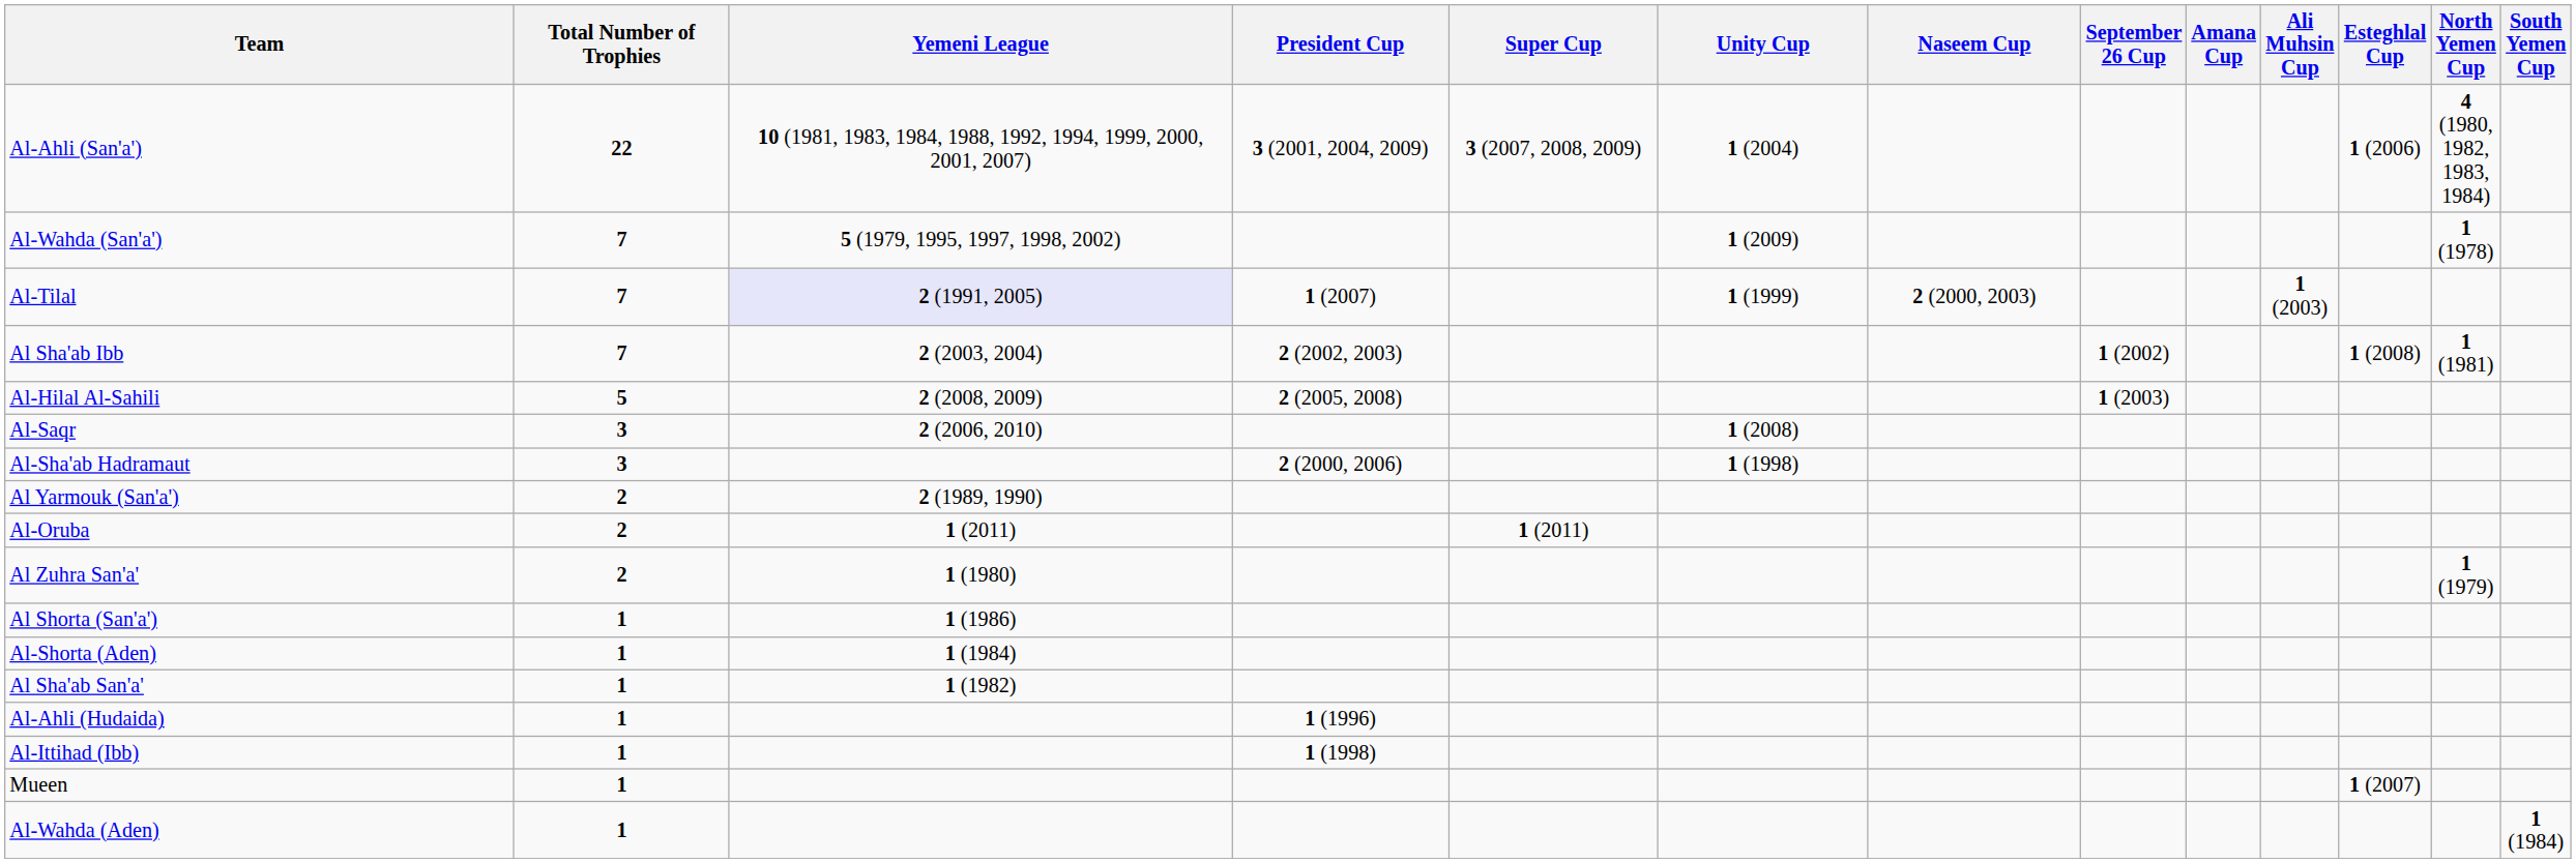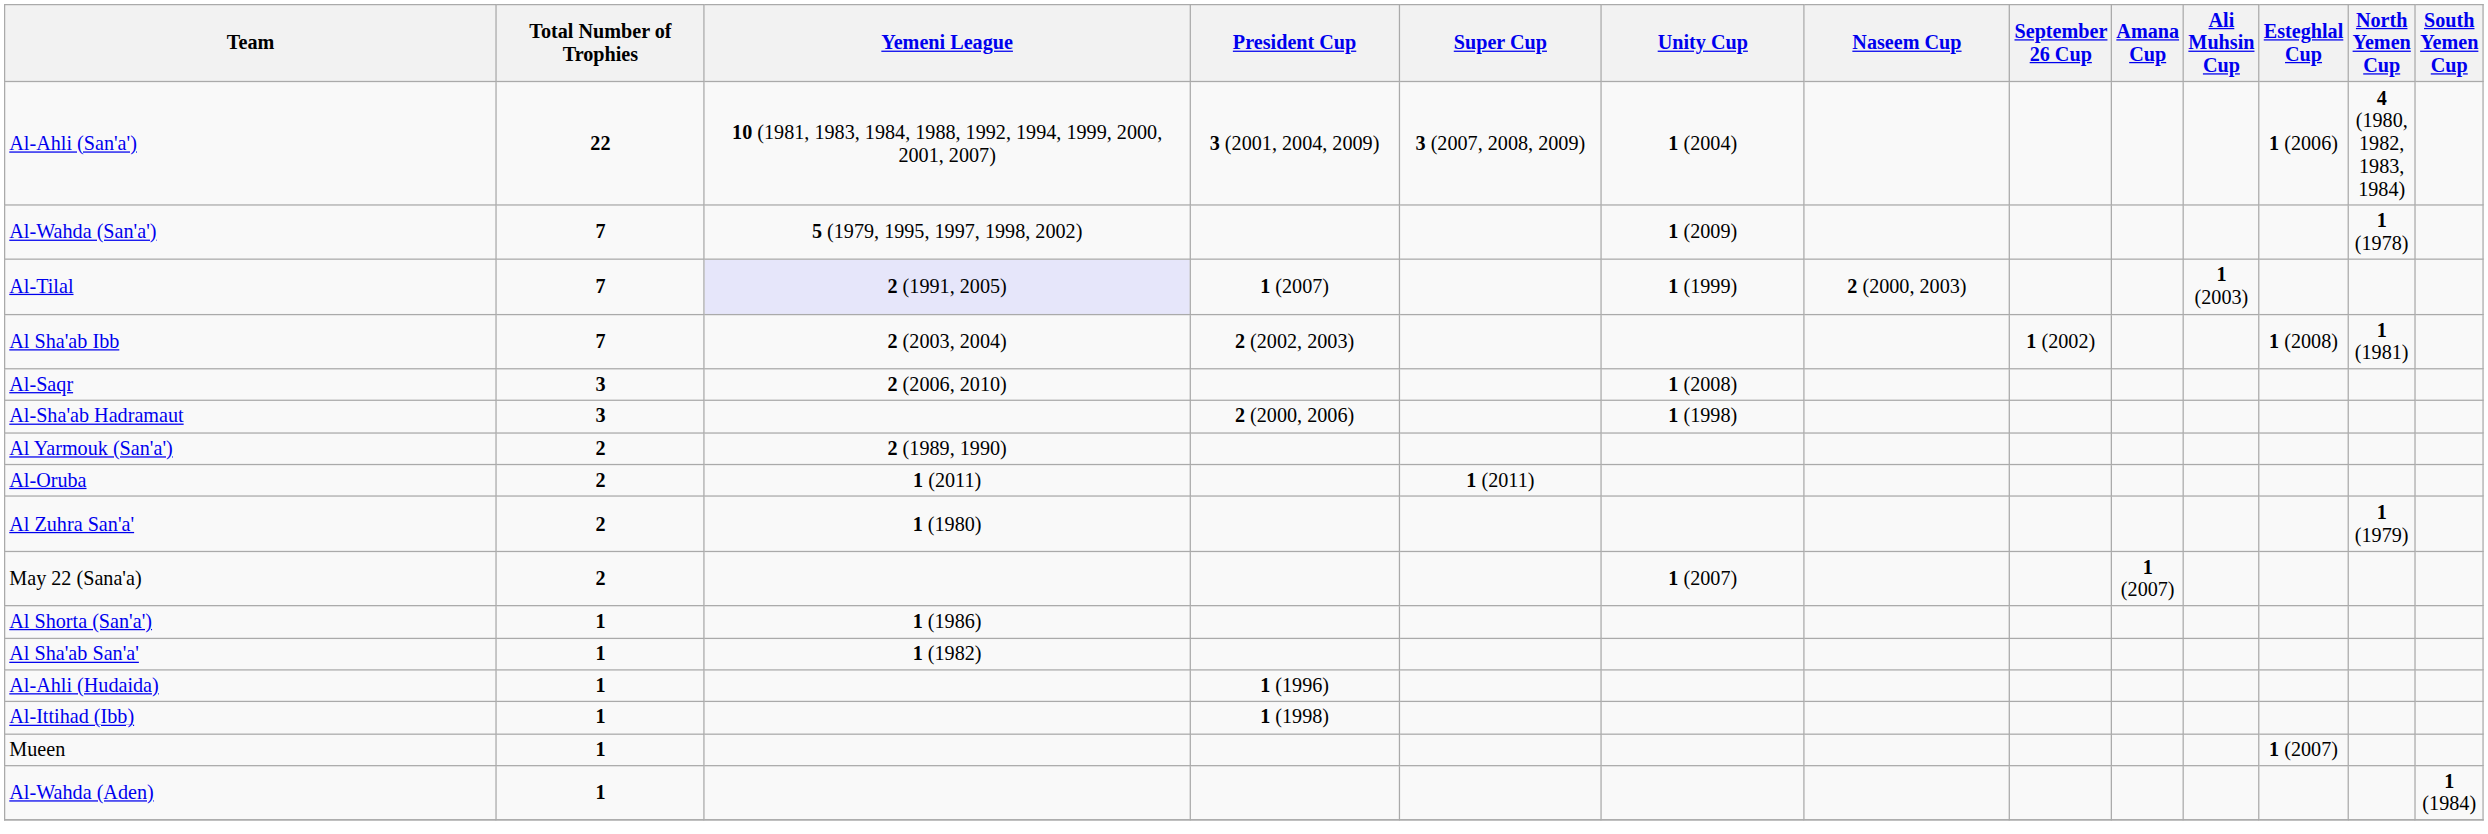- row: Al-Hilal Al-Sahili | 5 | 2 (2008, 2009) | 2 (2005, 2008) | 1 (2003)
+ row: May 22 (Sana'a) | 2 | 1 (2007) | 1 (2007)
- row: Al-Shorta (Aden) | 1 | 1 (1984)
